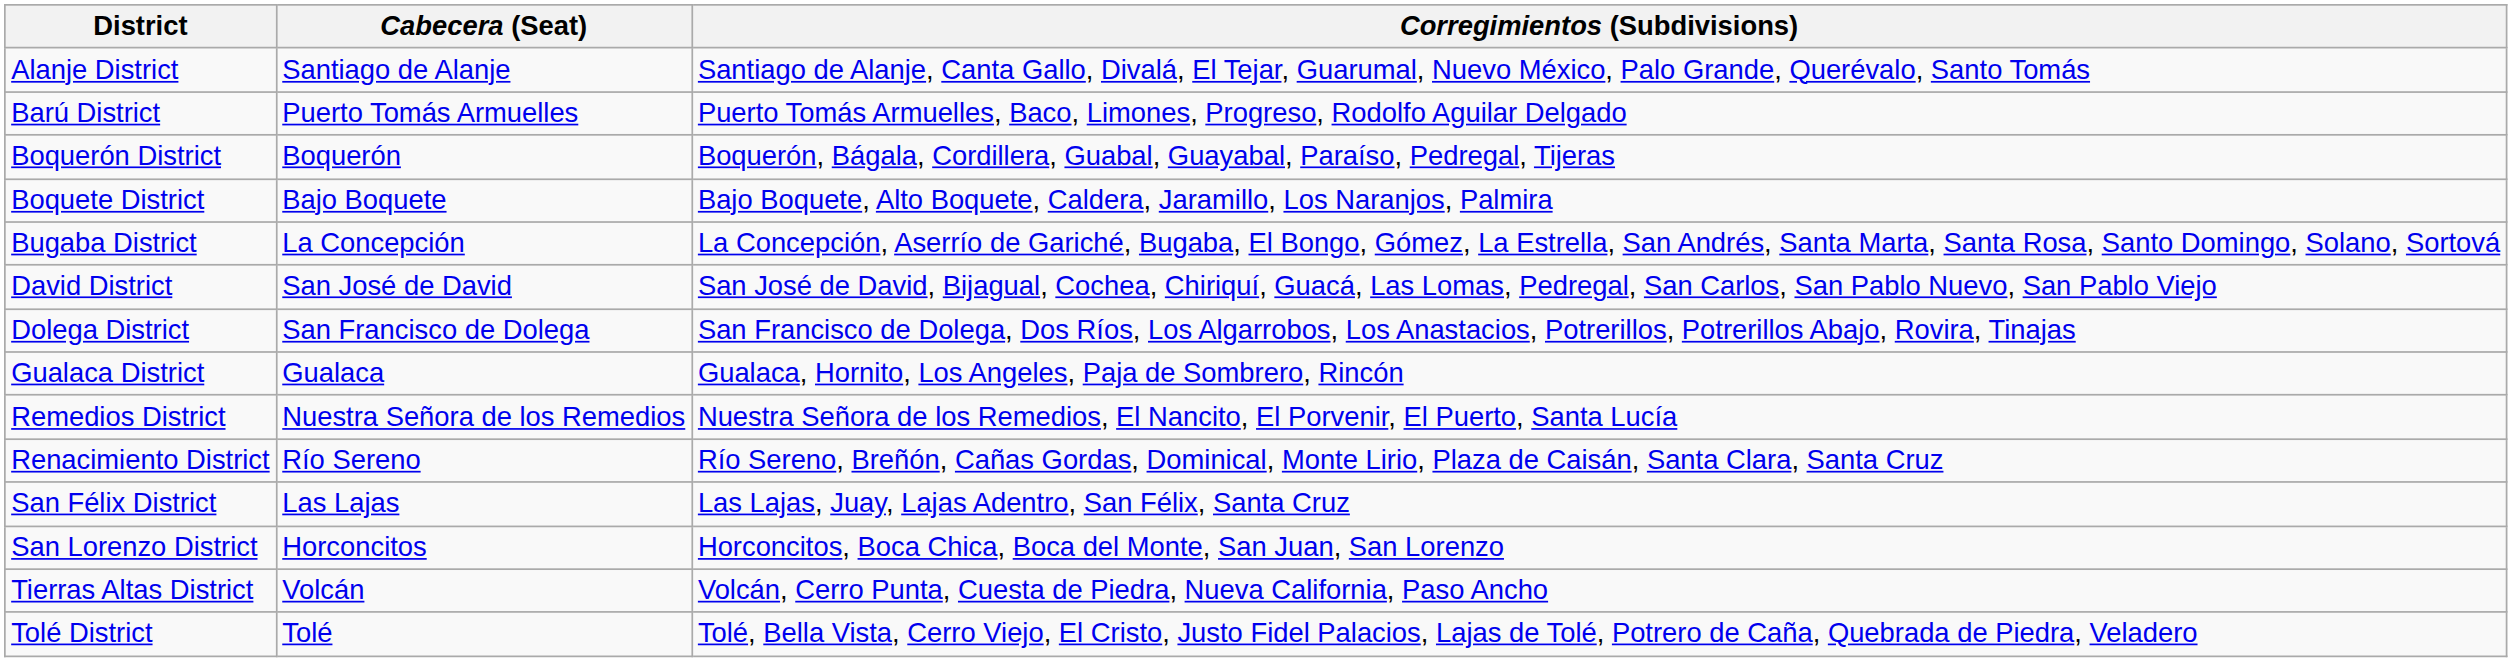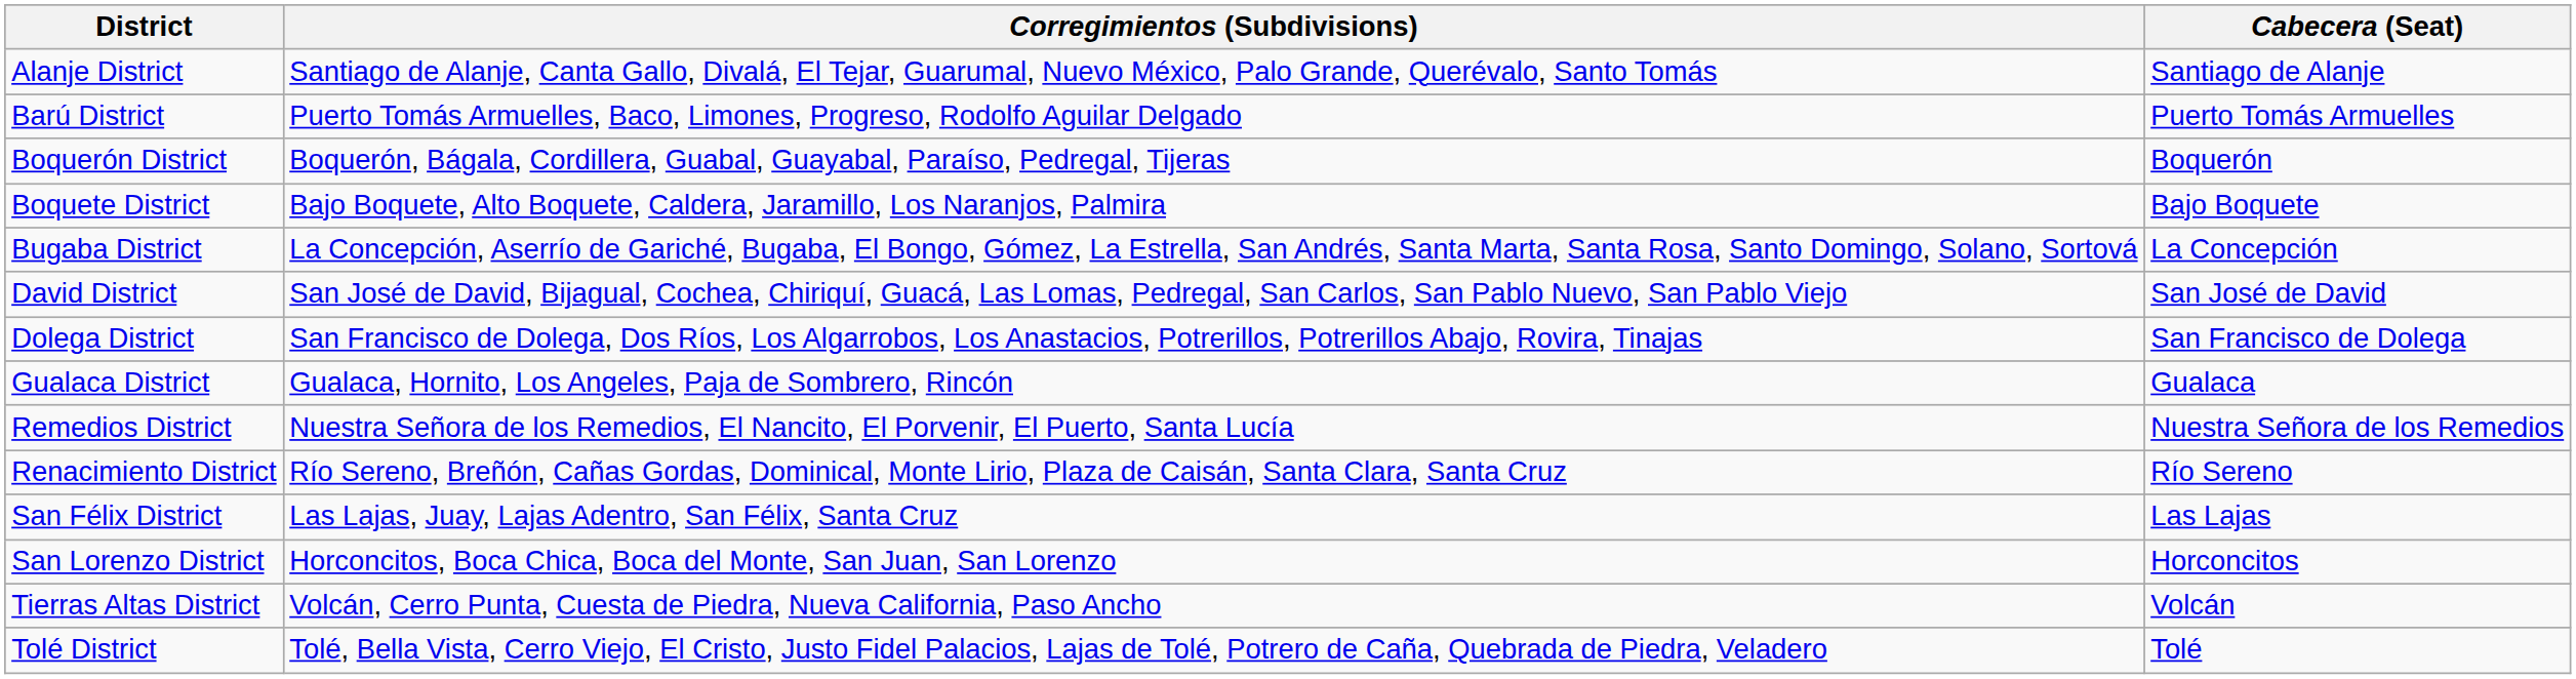columns swapped: Corregimientos (Subdivisions) <-> Cabecera (Seat)
